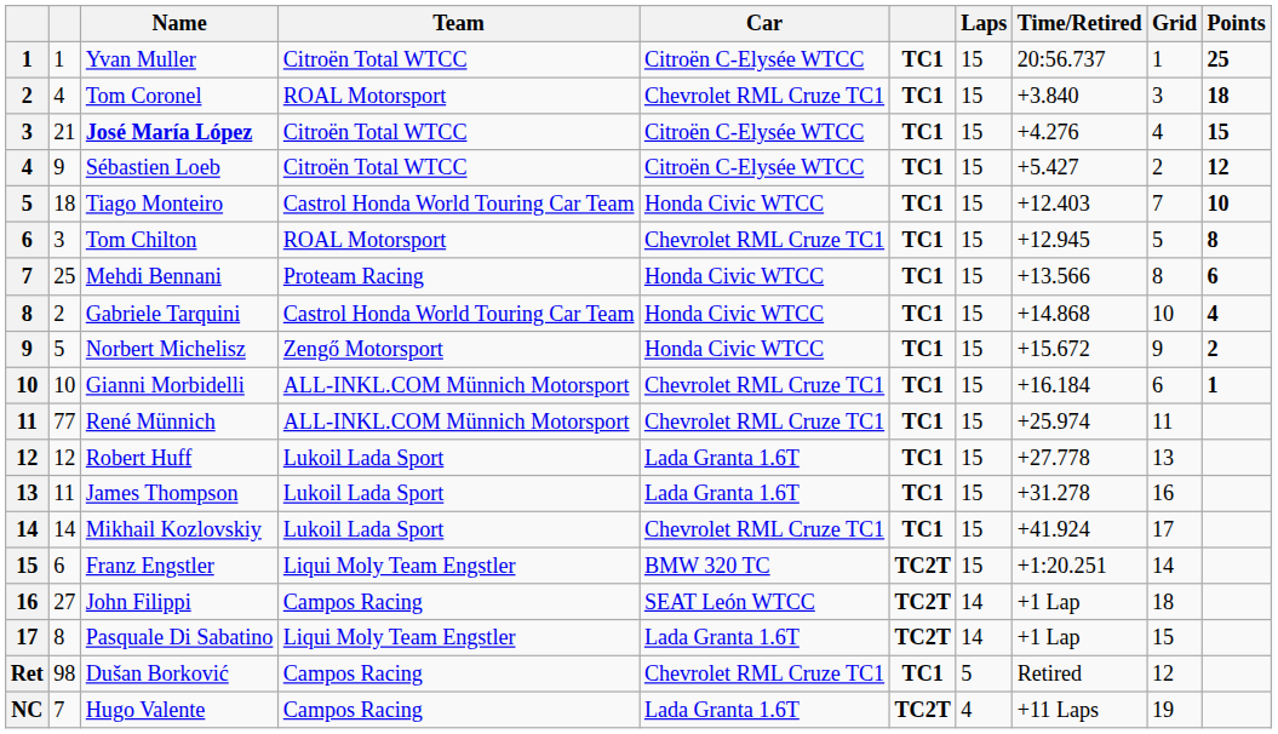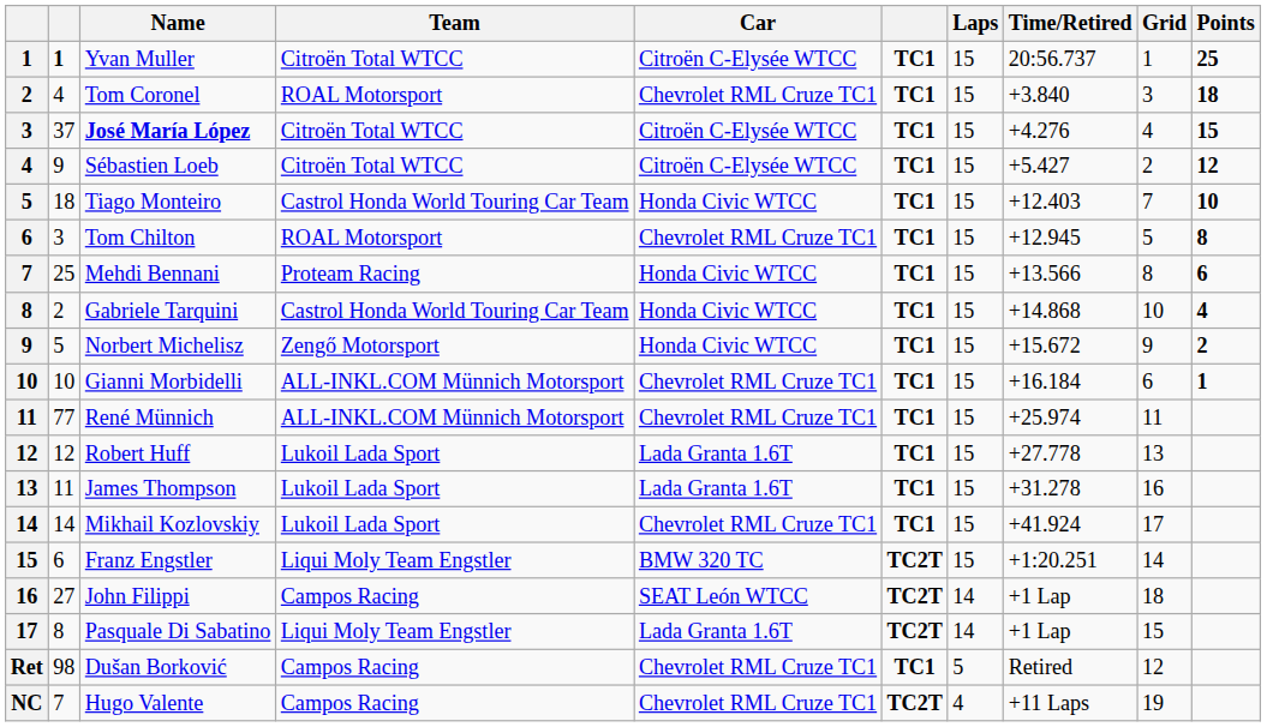Yvan Muller | column 2: normal -> bold
José María López | column 2: 21 -> 37
Hugo Valente | Car: Lada Granta 1.6T -> Chevrolet RML Cruze TC1
